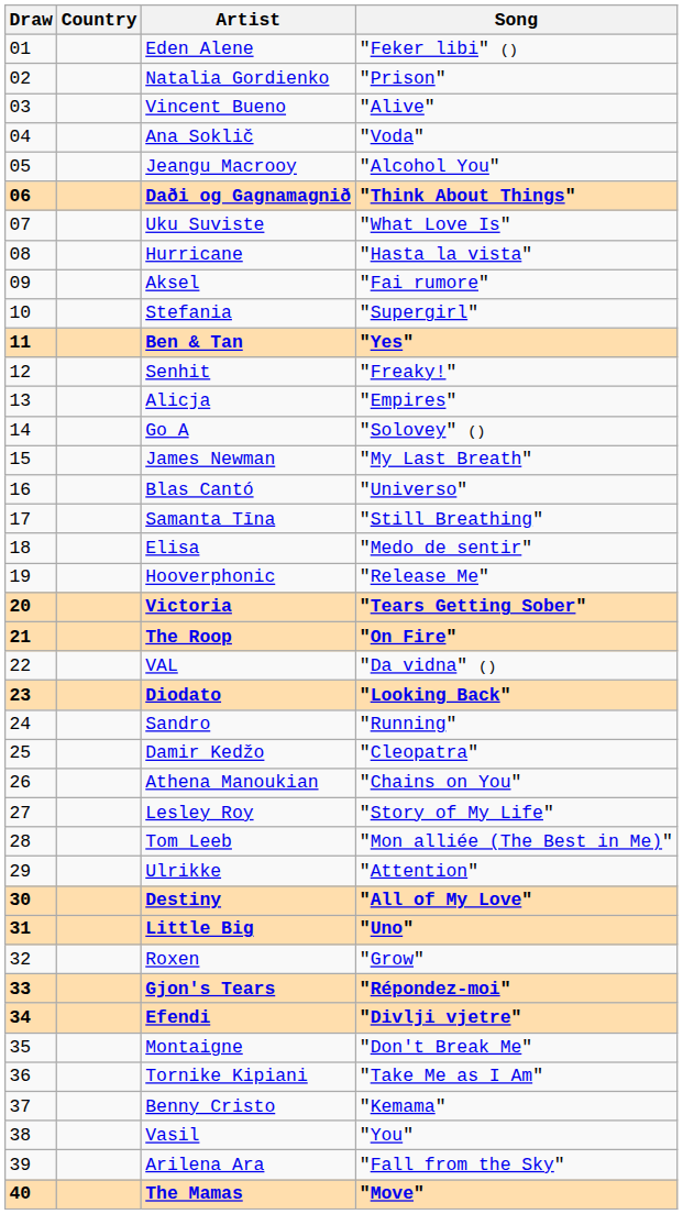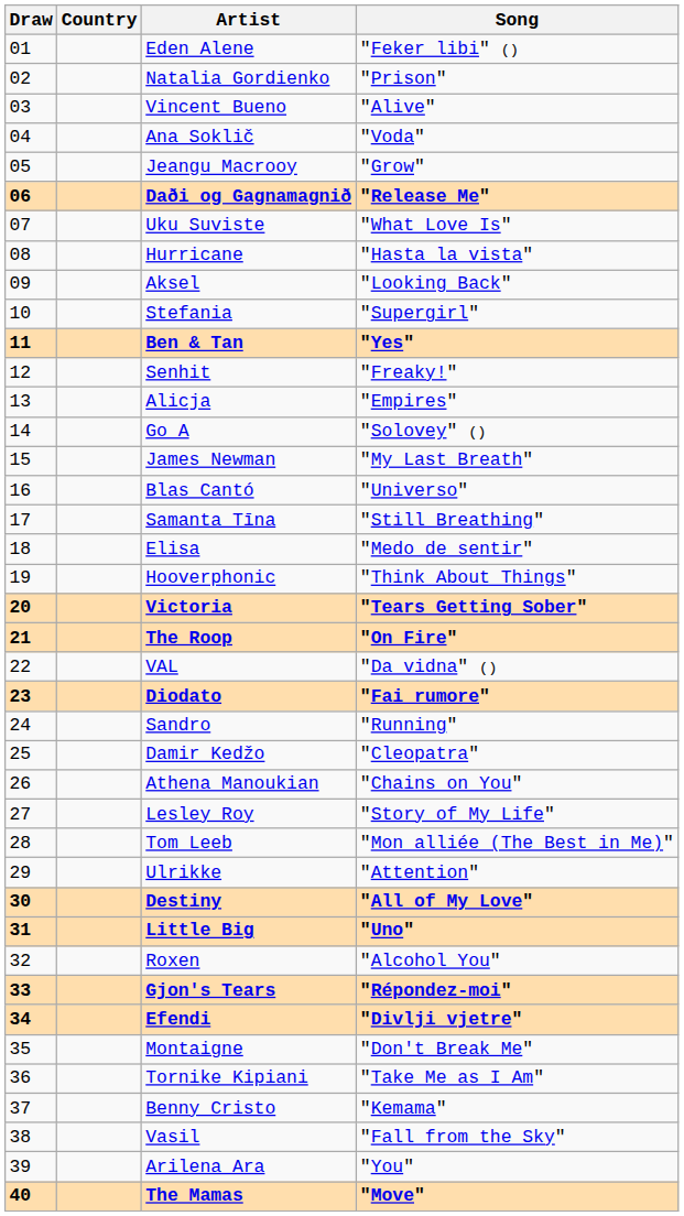Jeangu Macrooy | Song: "Alcohol You" -> "Grow"
Daði og Gagnamagnið | Song: "Think About Things" -> "Release Me"
Aksel | Song: "Fai rumore" -> "Looking Back"
Hooverphonic | Song: "Release Me" -> "Think About Things"
Diodato | Song: "Looking Back" -> "Fai rumore"
Roxen | Song: "Grow" -> "Alcohol You"
Vasil | Song: "You" -> "Fall from the Sky"
Arilena Ara | Song: "Fall from the Sky" -> "You"
